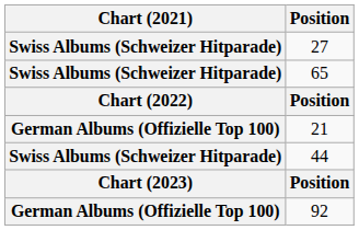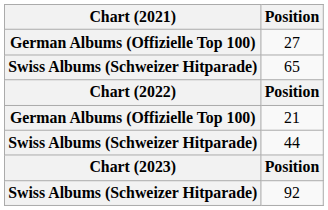27 | Chart (2021): Swiss Albums (Schweizer Hitparade) -> German Albums (Offizielle Top 100)
92 | Chart (2021): German Albums (Offizielle Top 100) -> Swiss Albums (Schweizer Hitparade)
